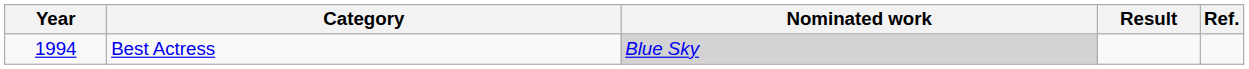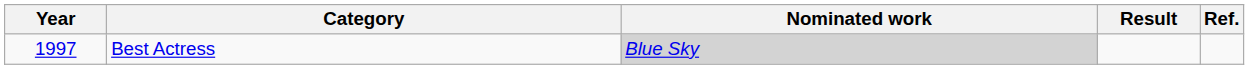Best Actress | Year: 1994 -> 1997
